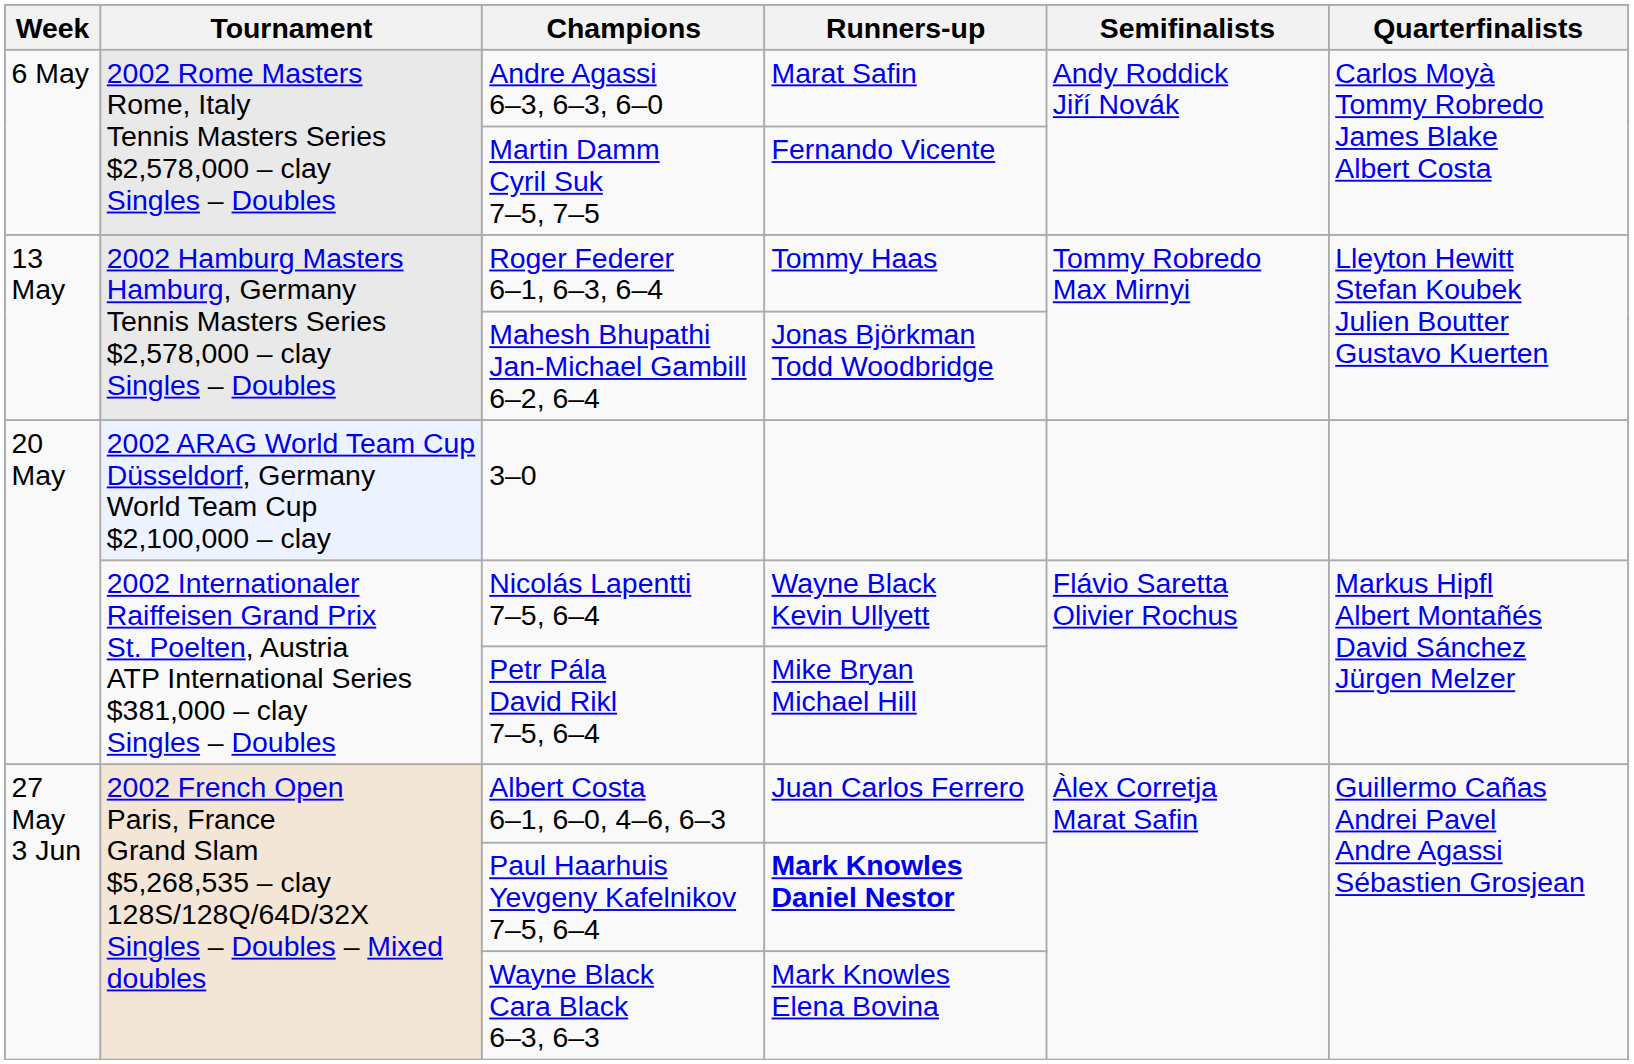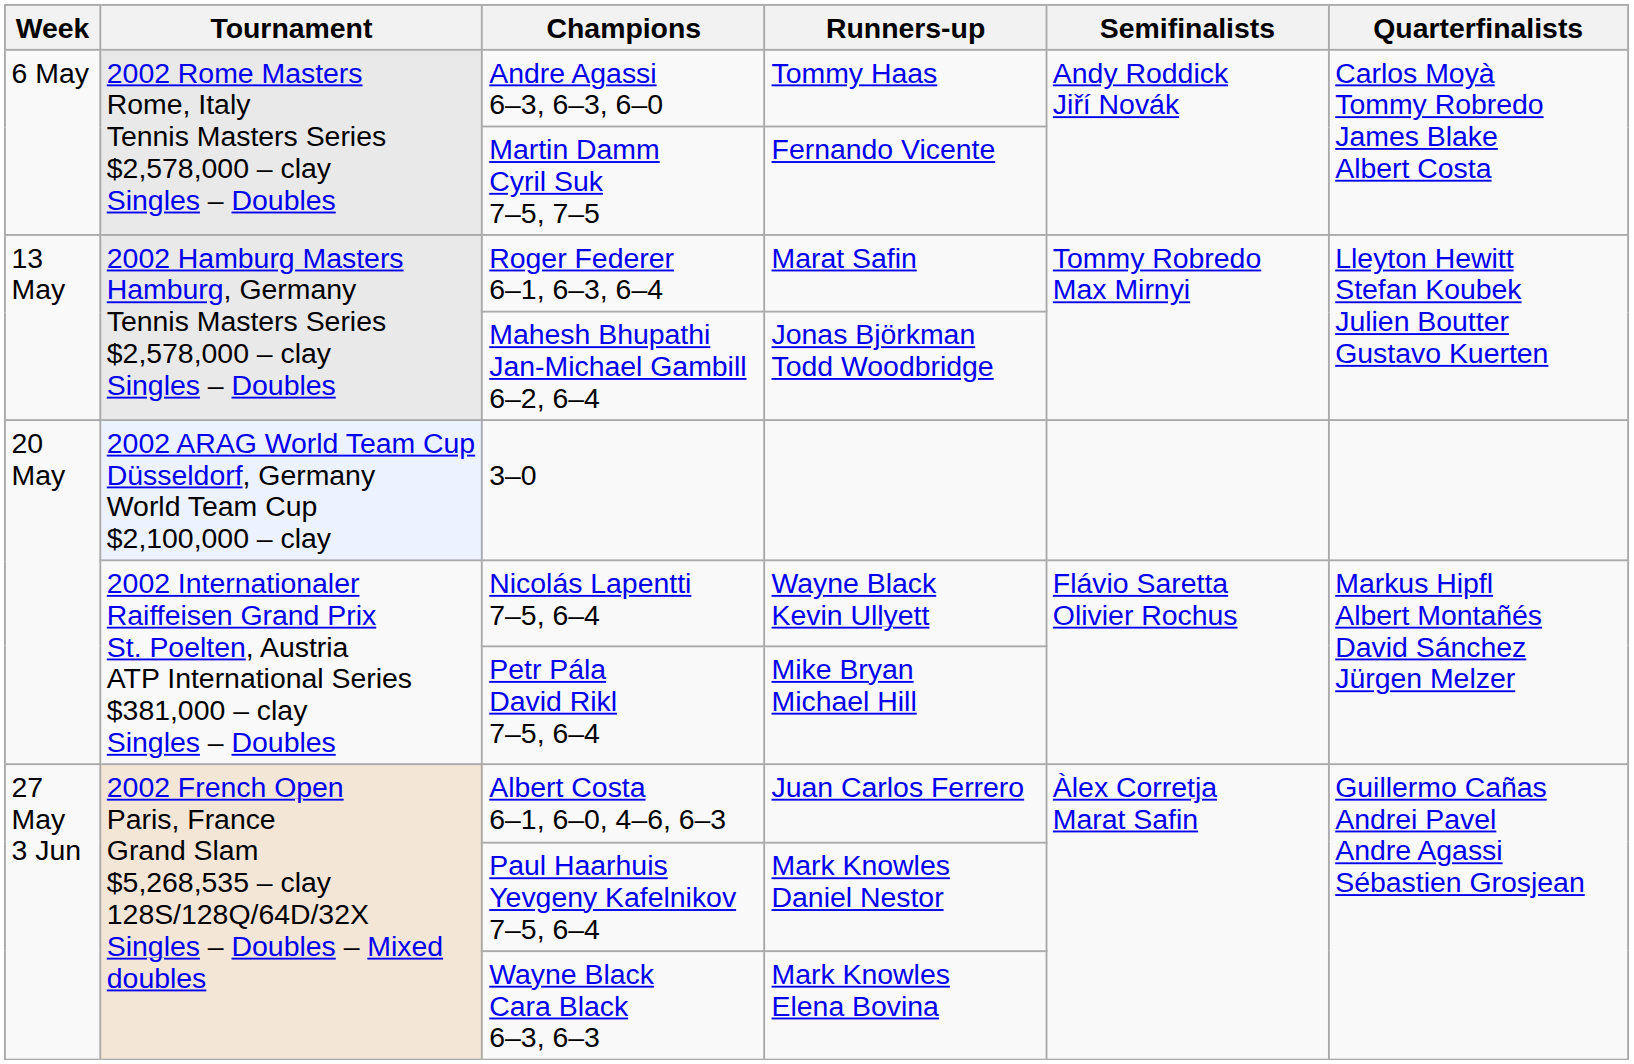Andre Agassi 6–3, 6–3, 6–0 | Runners-up: Marat Safin -> Tommy Haas
Roger Federer 6–1, 6–3, 6–4 | Runners-up: Tommy Haas -> Marat Safin
Paul Haarhuis Yevgeny Kafelnikov 7–5, 6–4 | Runners-up: bold -> normal
